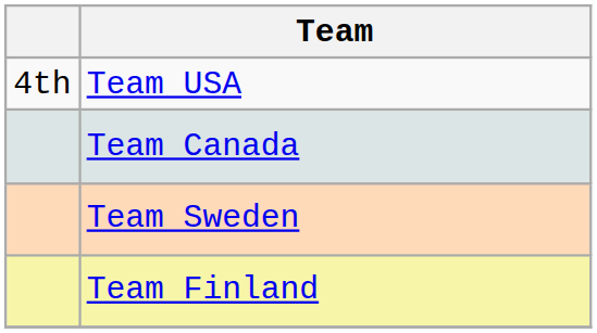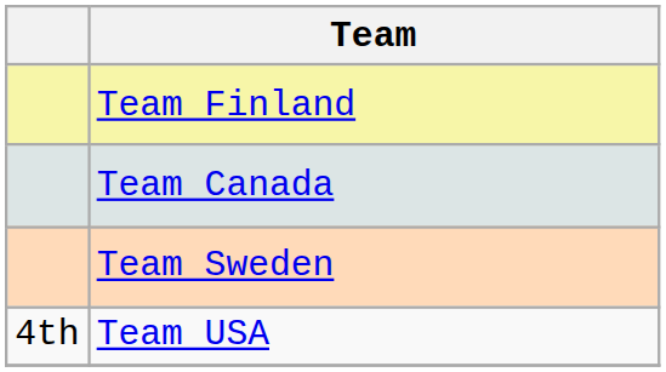rows swapped: Team Finland <-> Team USA
